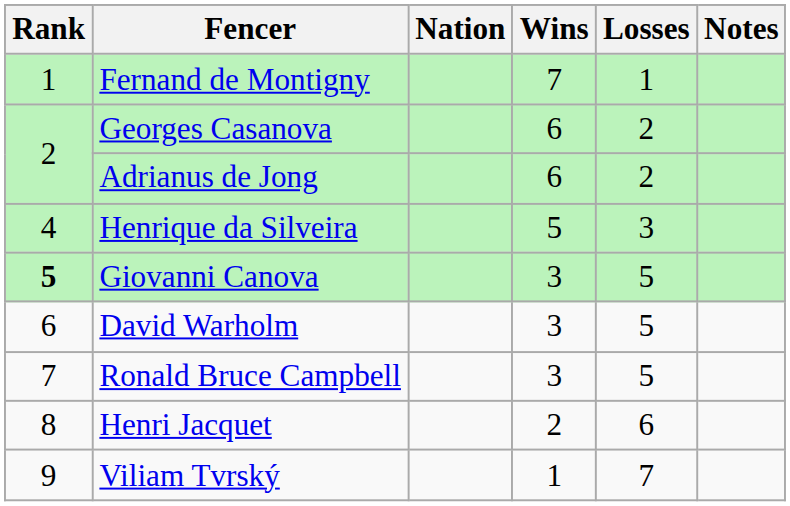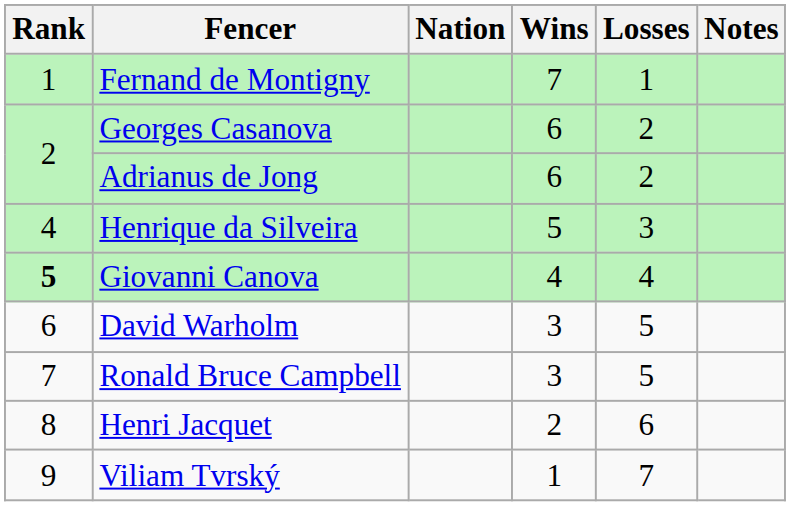Giovanni Canova | Wins: 3 -> 4
Giovanni Canova | Losses: 5 -> 4
